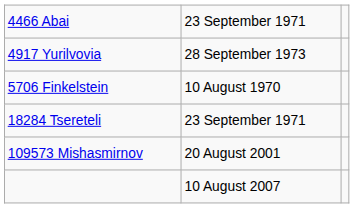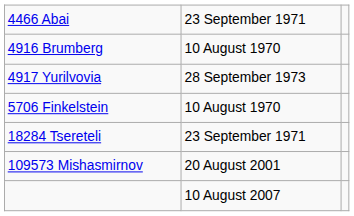+ row: 4916 Brumberg | 10 August 1970
